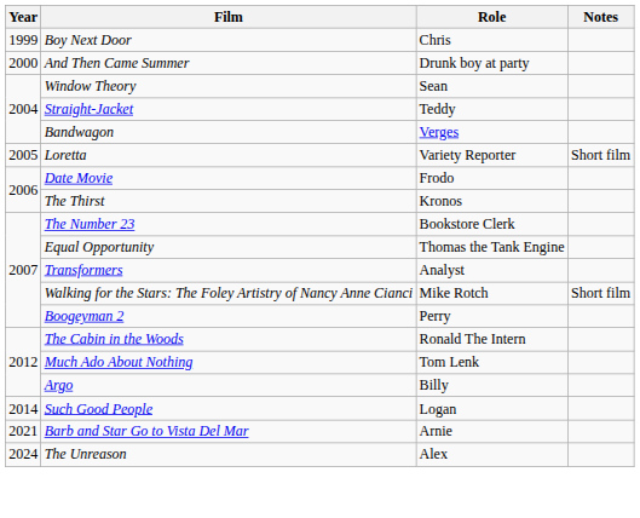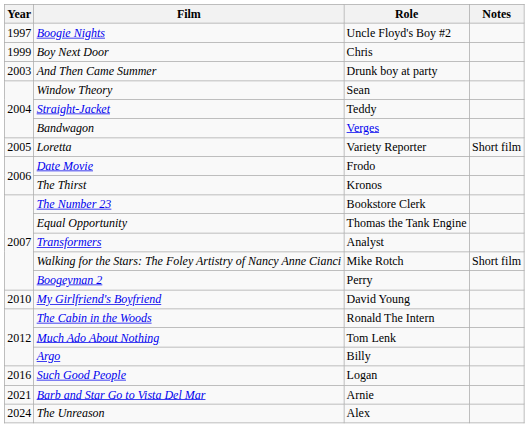+ row: 1997 | Boogie Nights | Uncle Floyd's Boy #2
And Then Came Summer | Year: 2000 -> 2003
+ row: 2010 | My Girlfriend's Boyfriend | David Young
Such Good People | Year: 2014 -> 2016
